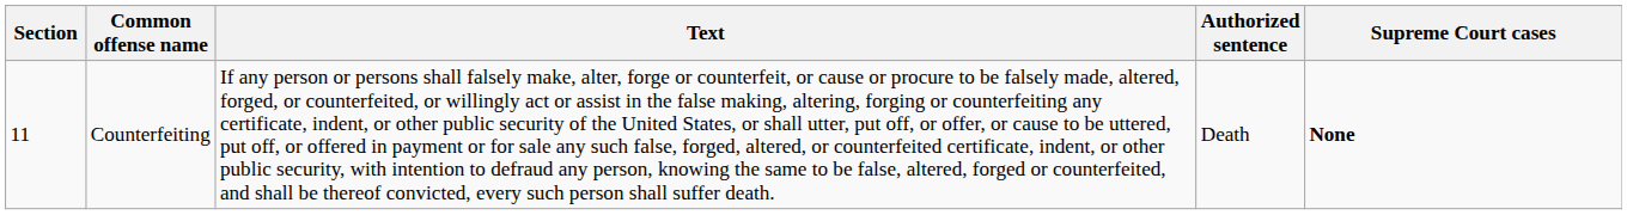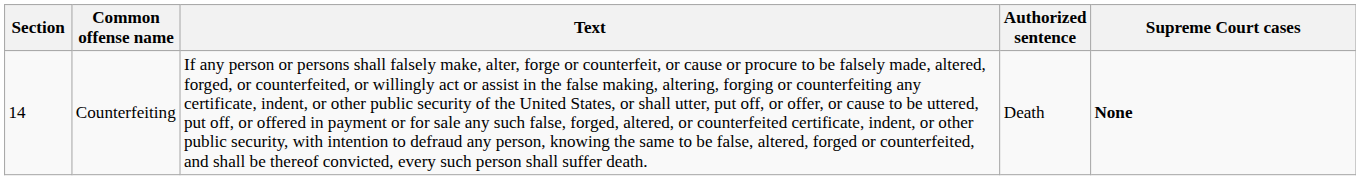Counterfeiting | Section: 11 -> 14
